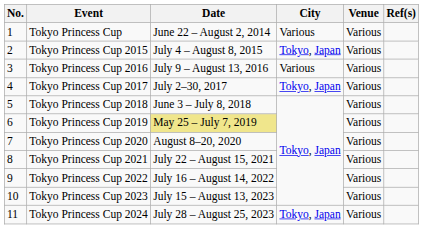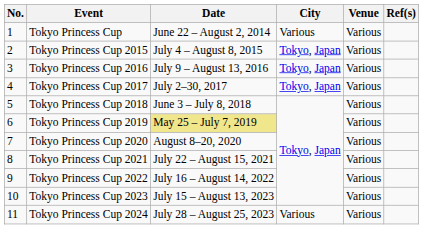Tokyo Princess Cup 2016 | City: Various -> Tokyo, Japan
Tokyo Princess Cup 2024 | City: Tokyo, Japan -> Various
